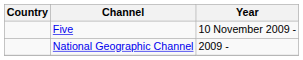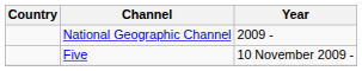rows swapped: National Geographic Channel <-> Five
